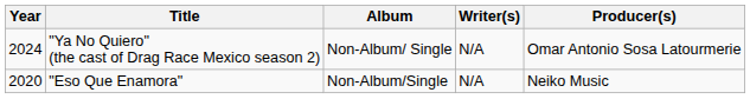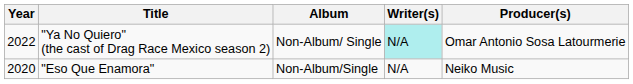"Ya No Quiero" (the cast of Drag Race Mexico season 2) | Year: 2024 -> 2022
"Ya No Quiero" (the cast of Drag Race Mexico season 2) | Writer(s): no background -> paleturquoise background
